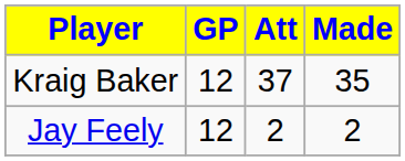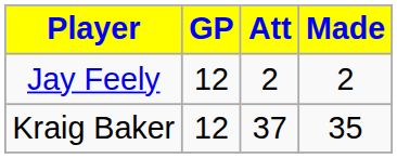rows swapped: Kraig Baker <-> Jay Feely
